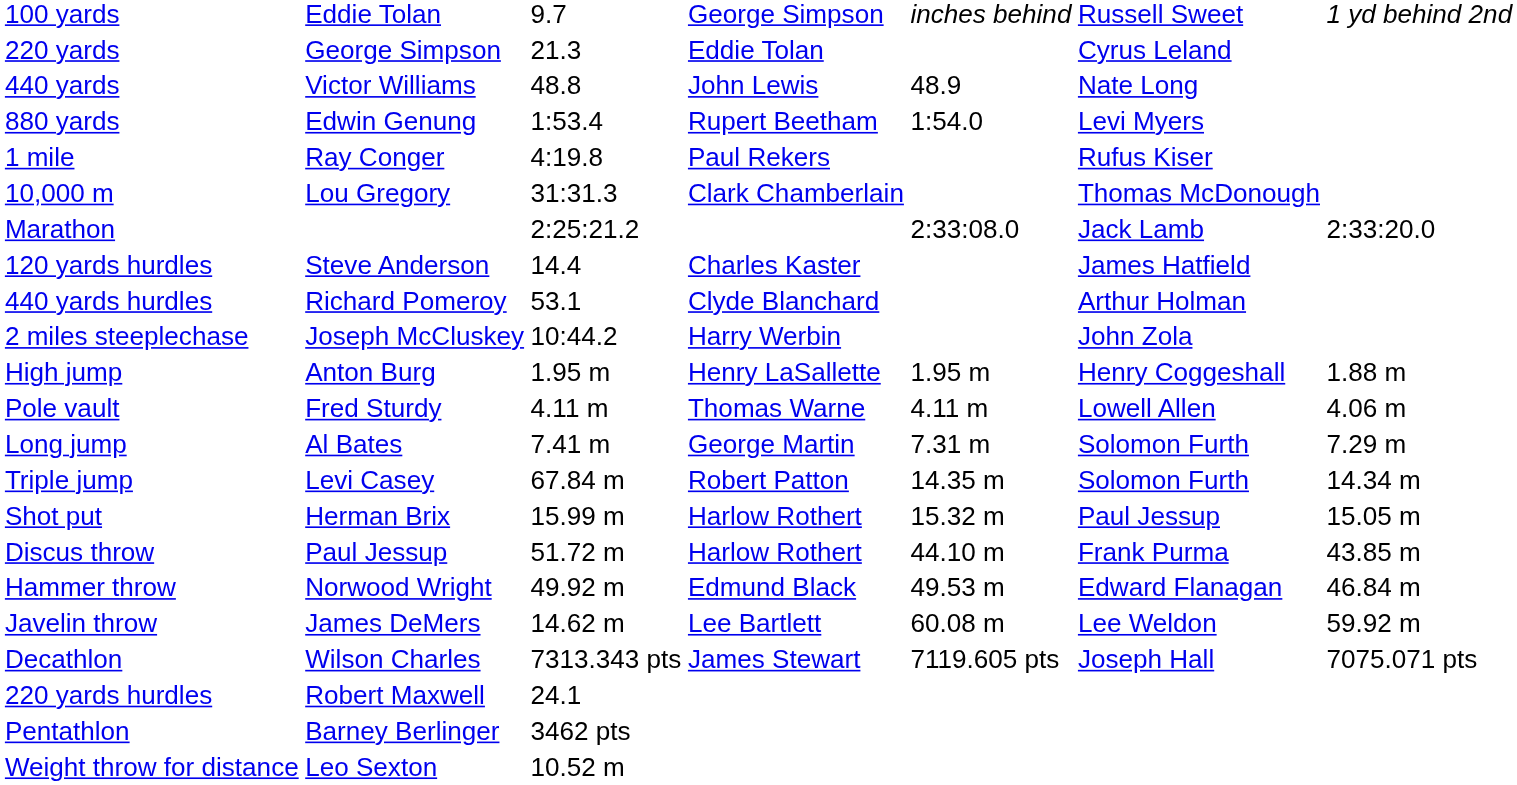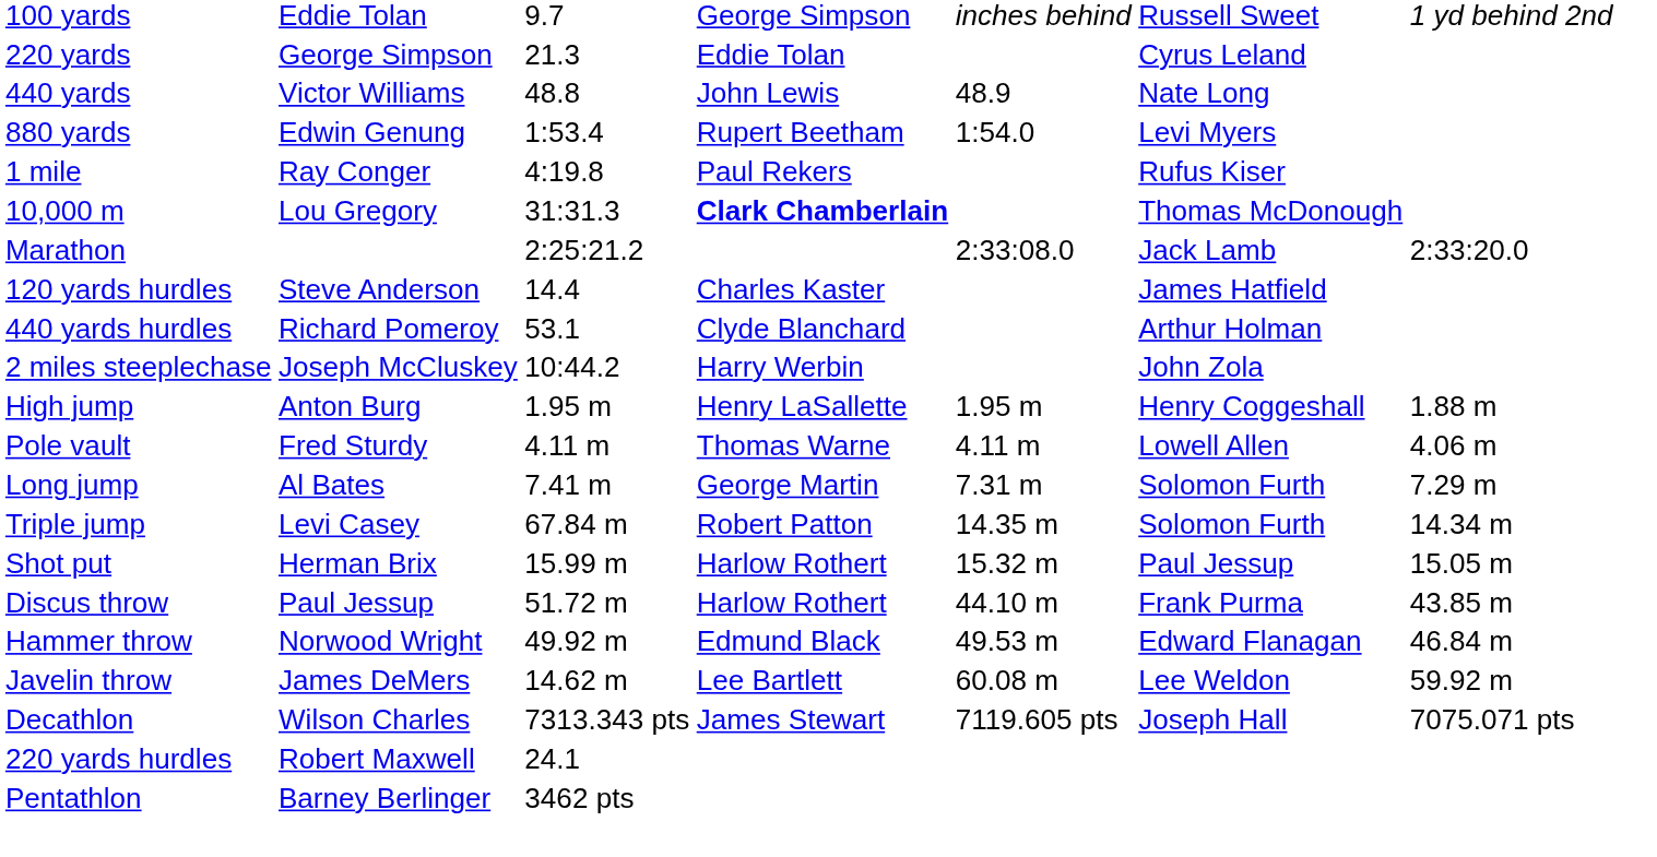10,000 m | column 4: normal -> bold
- row: Weight throw for distance | Leo Sexton | 10.52 m
